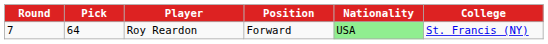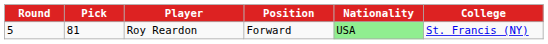Roy Reardon | Round: 7 -> 5
Roy Reardon | Pick: 64 -> 81
